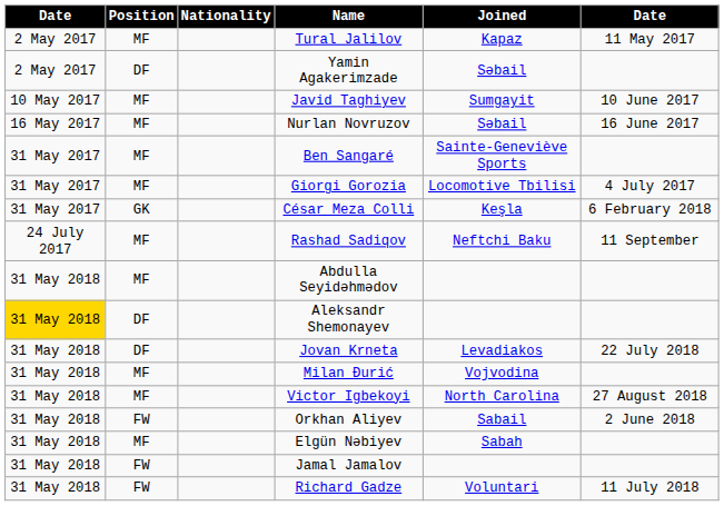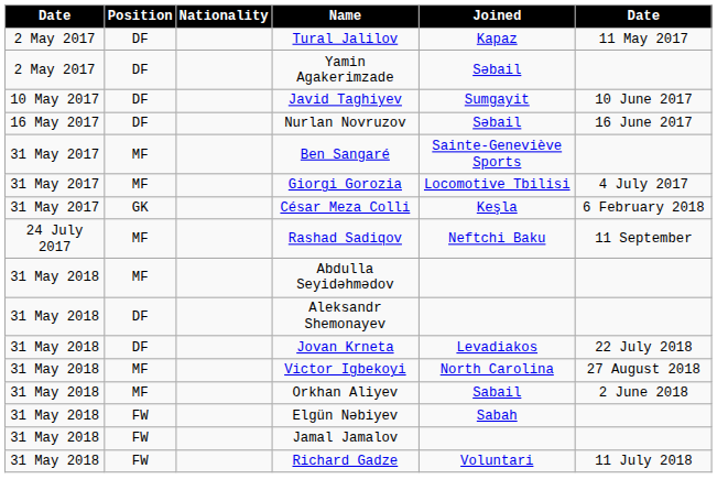Tural Jalilov | Position: MF -> DF
Javid Taghiyev | Position: MF -> DF
Nurlan Novruzov | Position: MF -> DF
Aleksandr Shemonayev | column 1: gold background -> no background
- row: 31 May 2018 | MF | Milan Đurić | Vojvodina
Orkhan Aliyev | Position: FW -> MF
Elgün Nəbiyev | Position: MF -> FW
